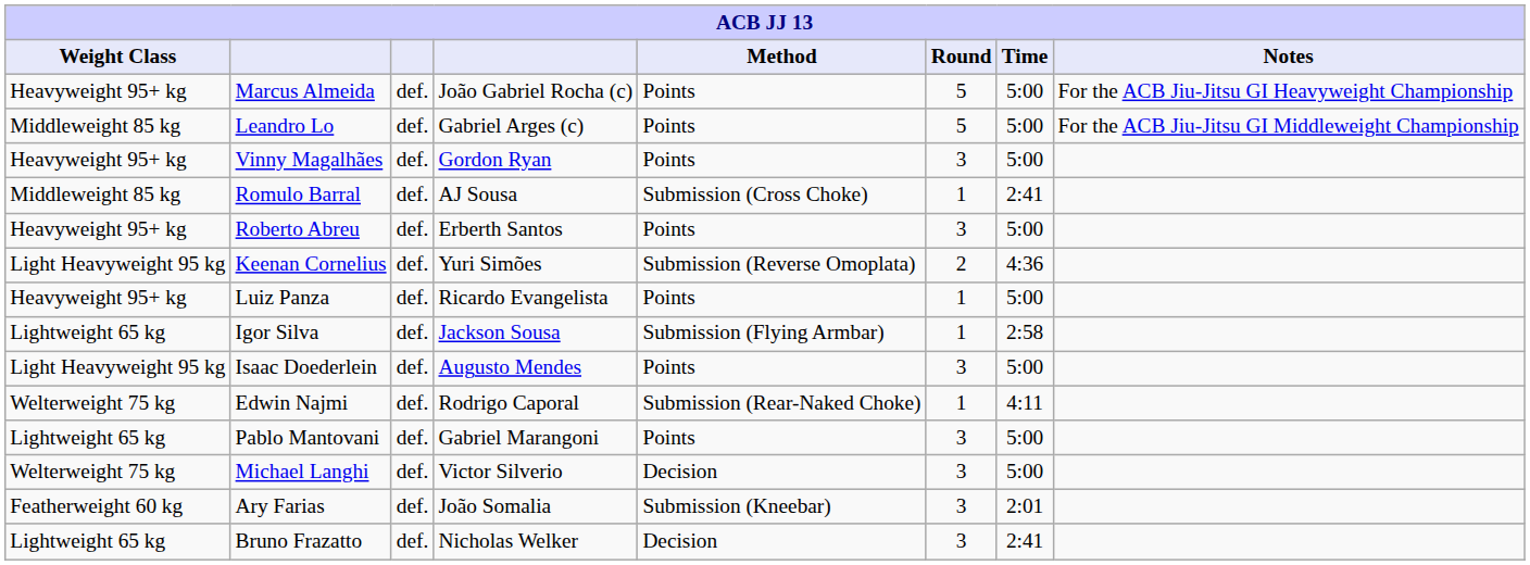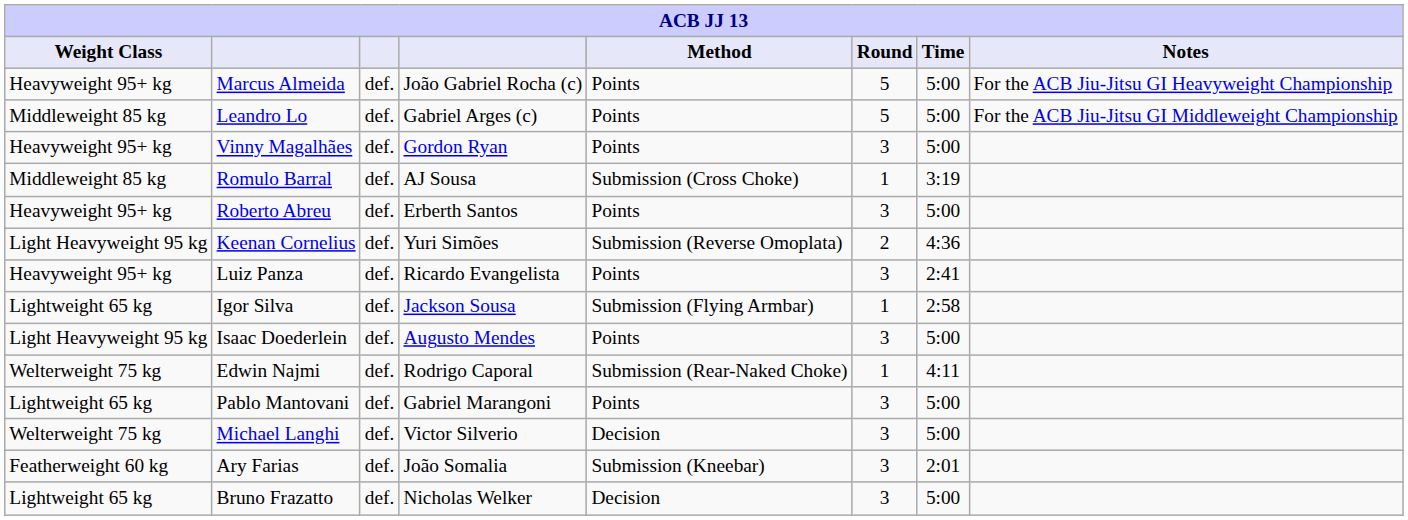Romulo Barral | Time: 2:41 -> 3:19
Luiz Panza | Round: 1 -> 3
Luiz Panza | Time: 5:00 -> 2:41
Bruno Frazatto | Time: 2:41 -> 5:00
